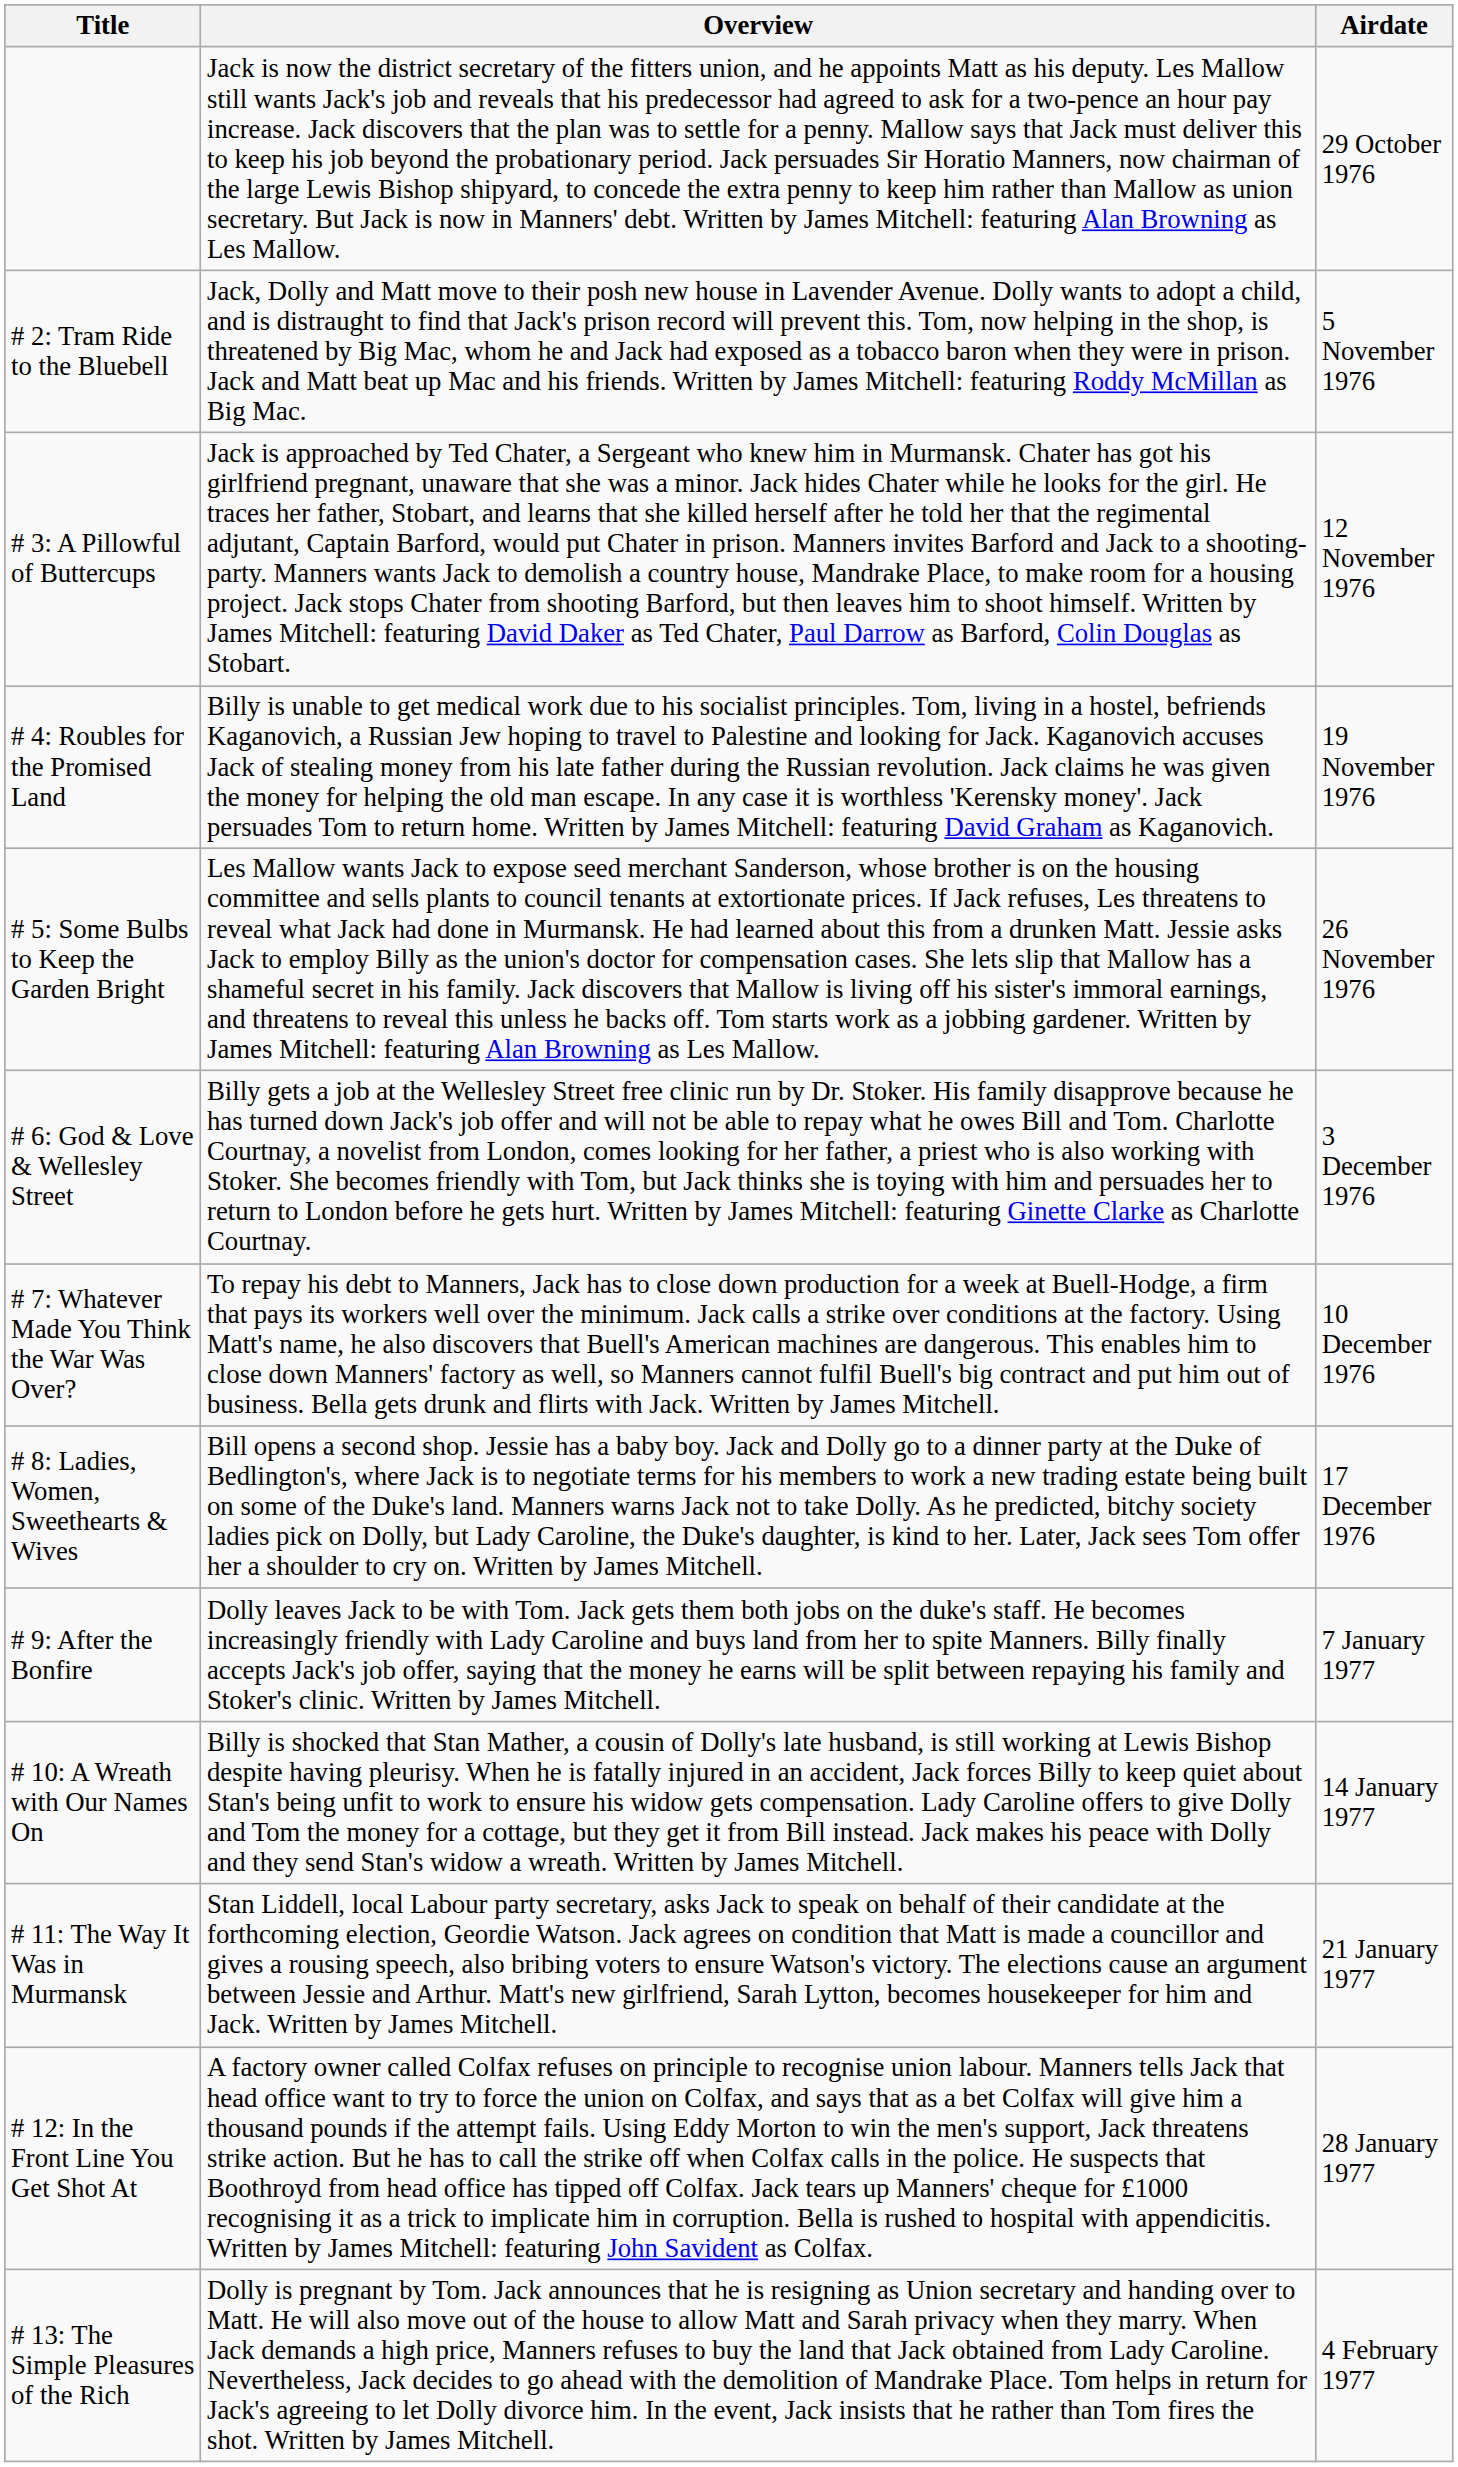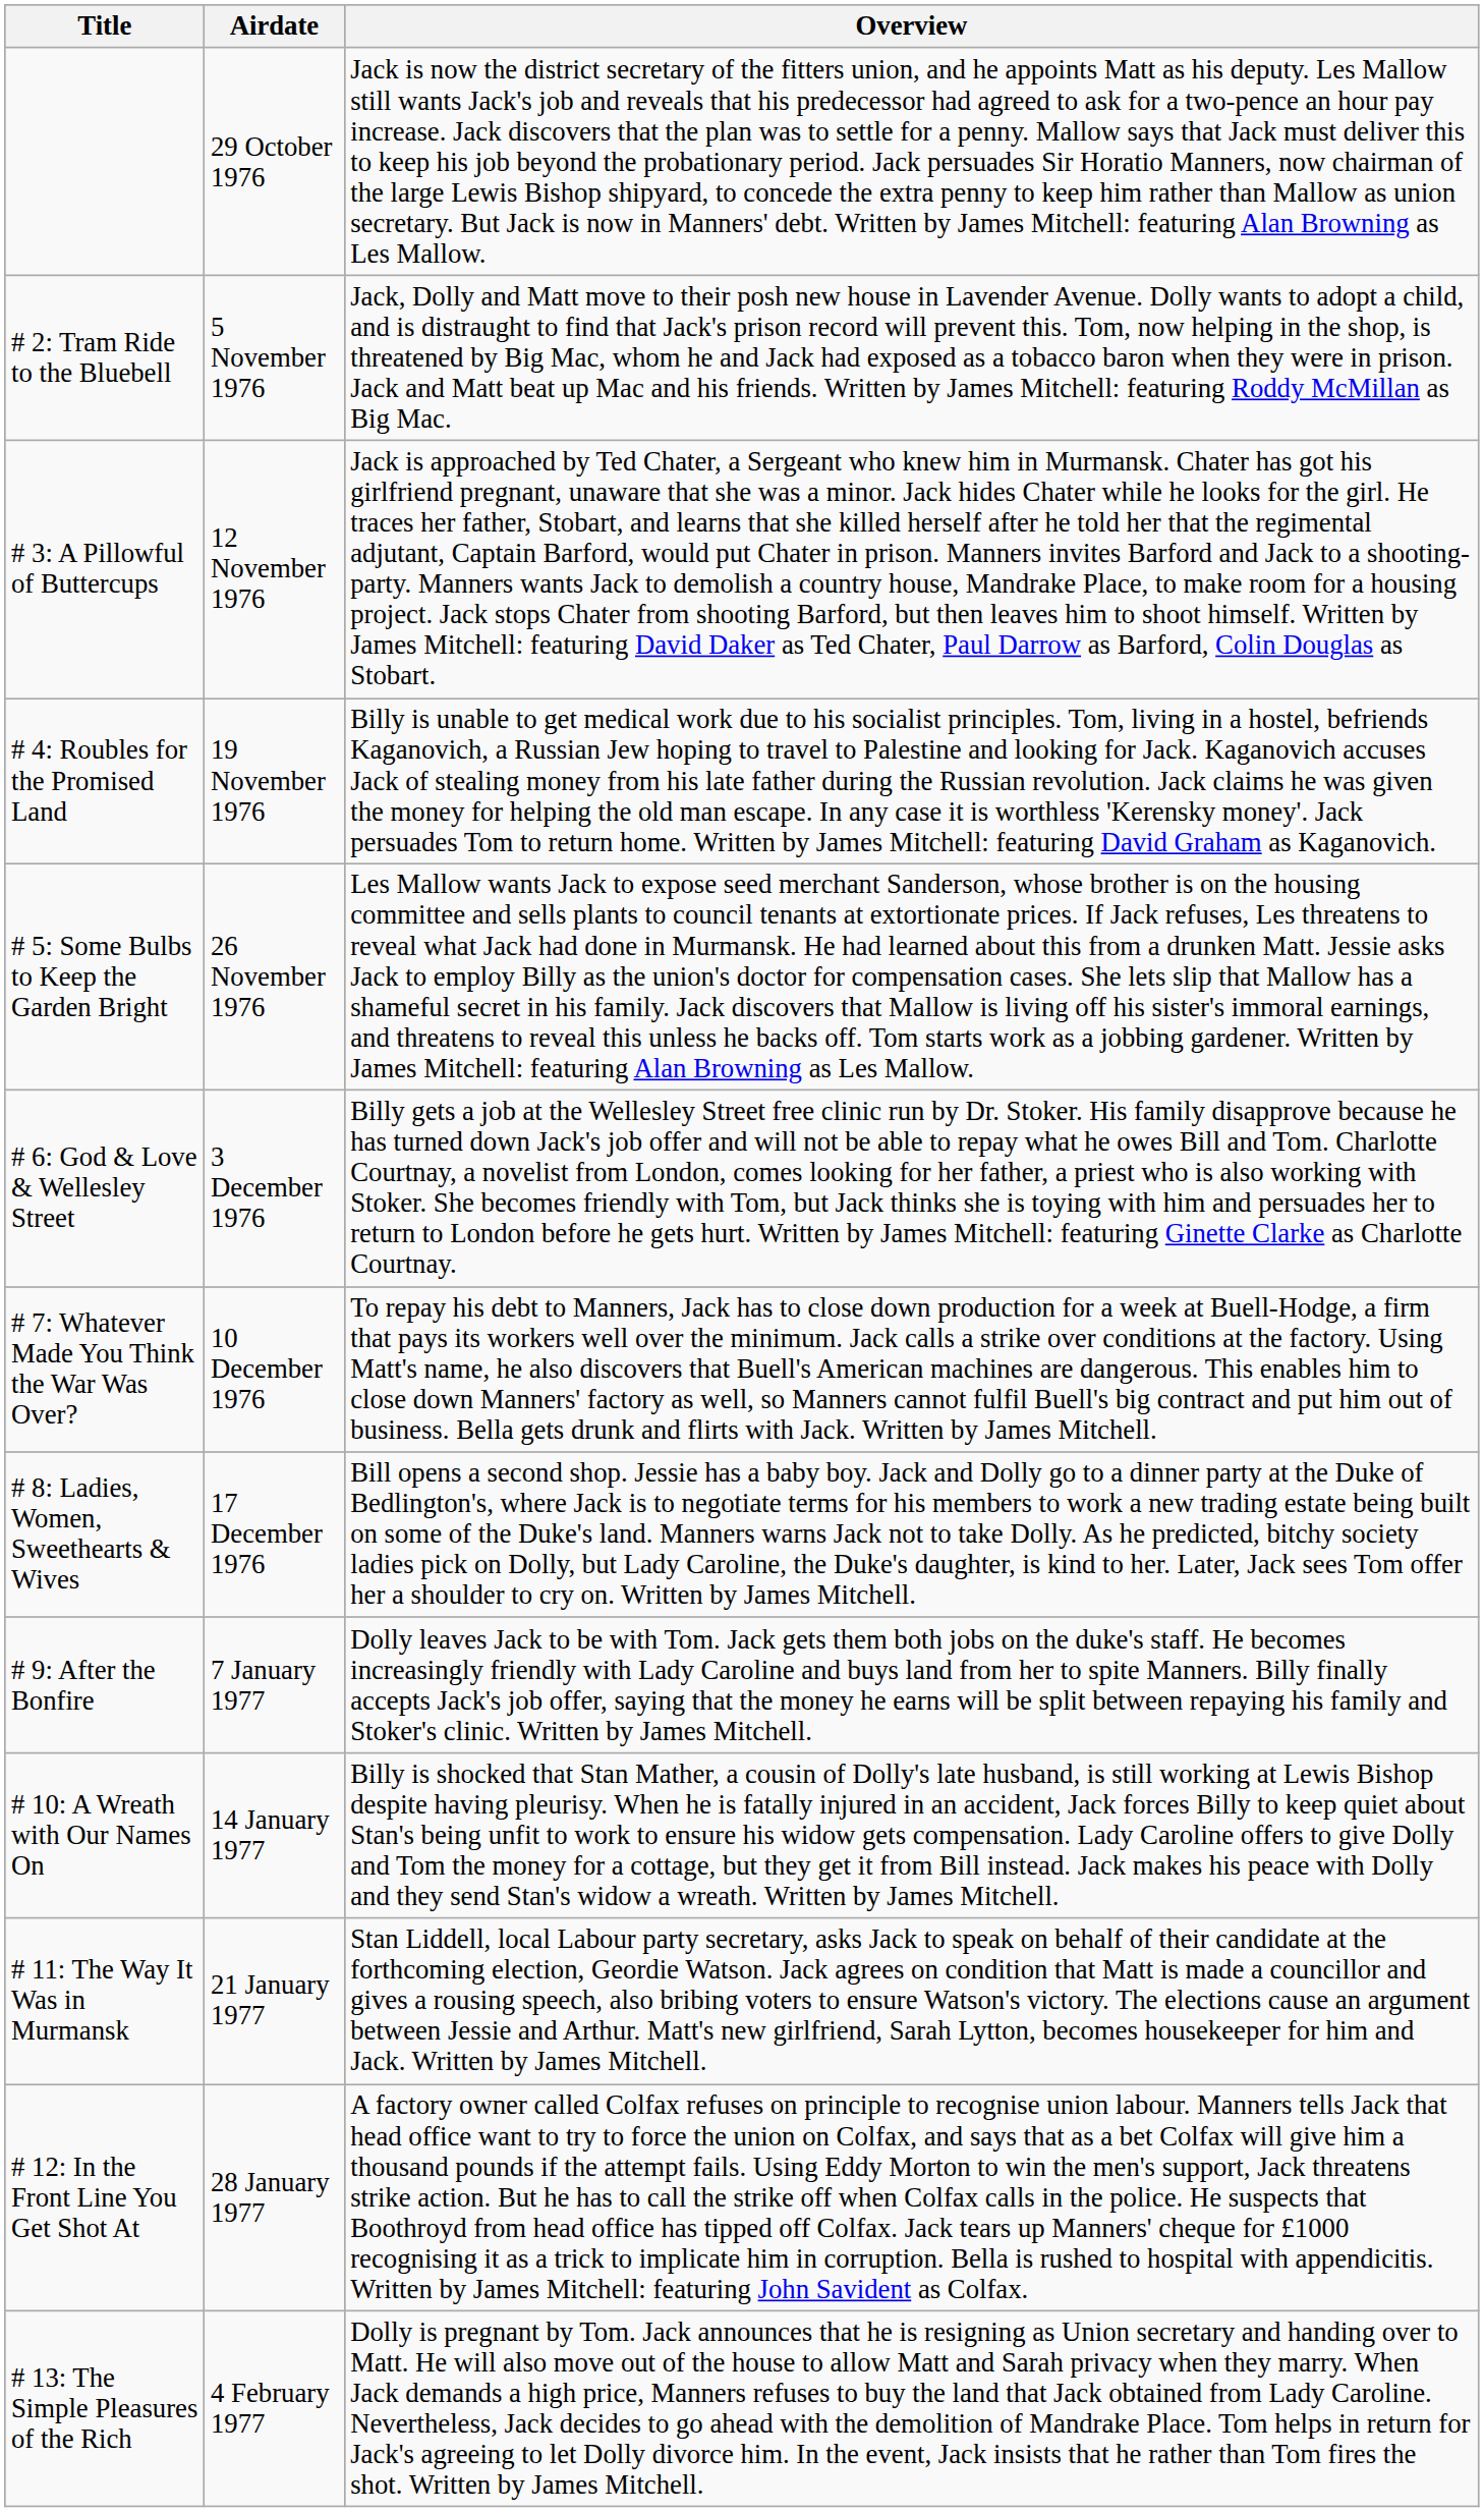columns swapped: Airdate <-> Overview
